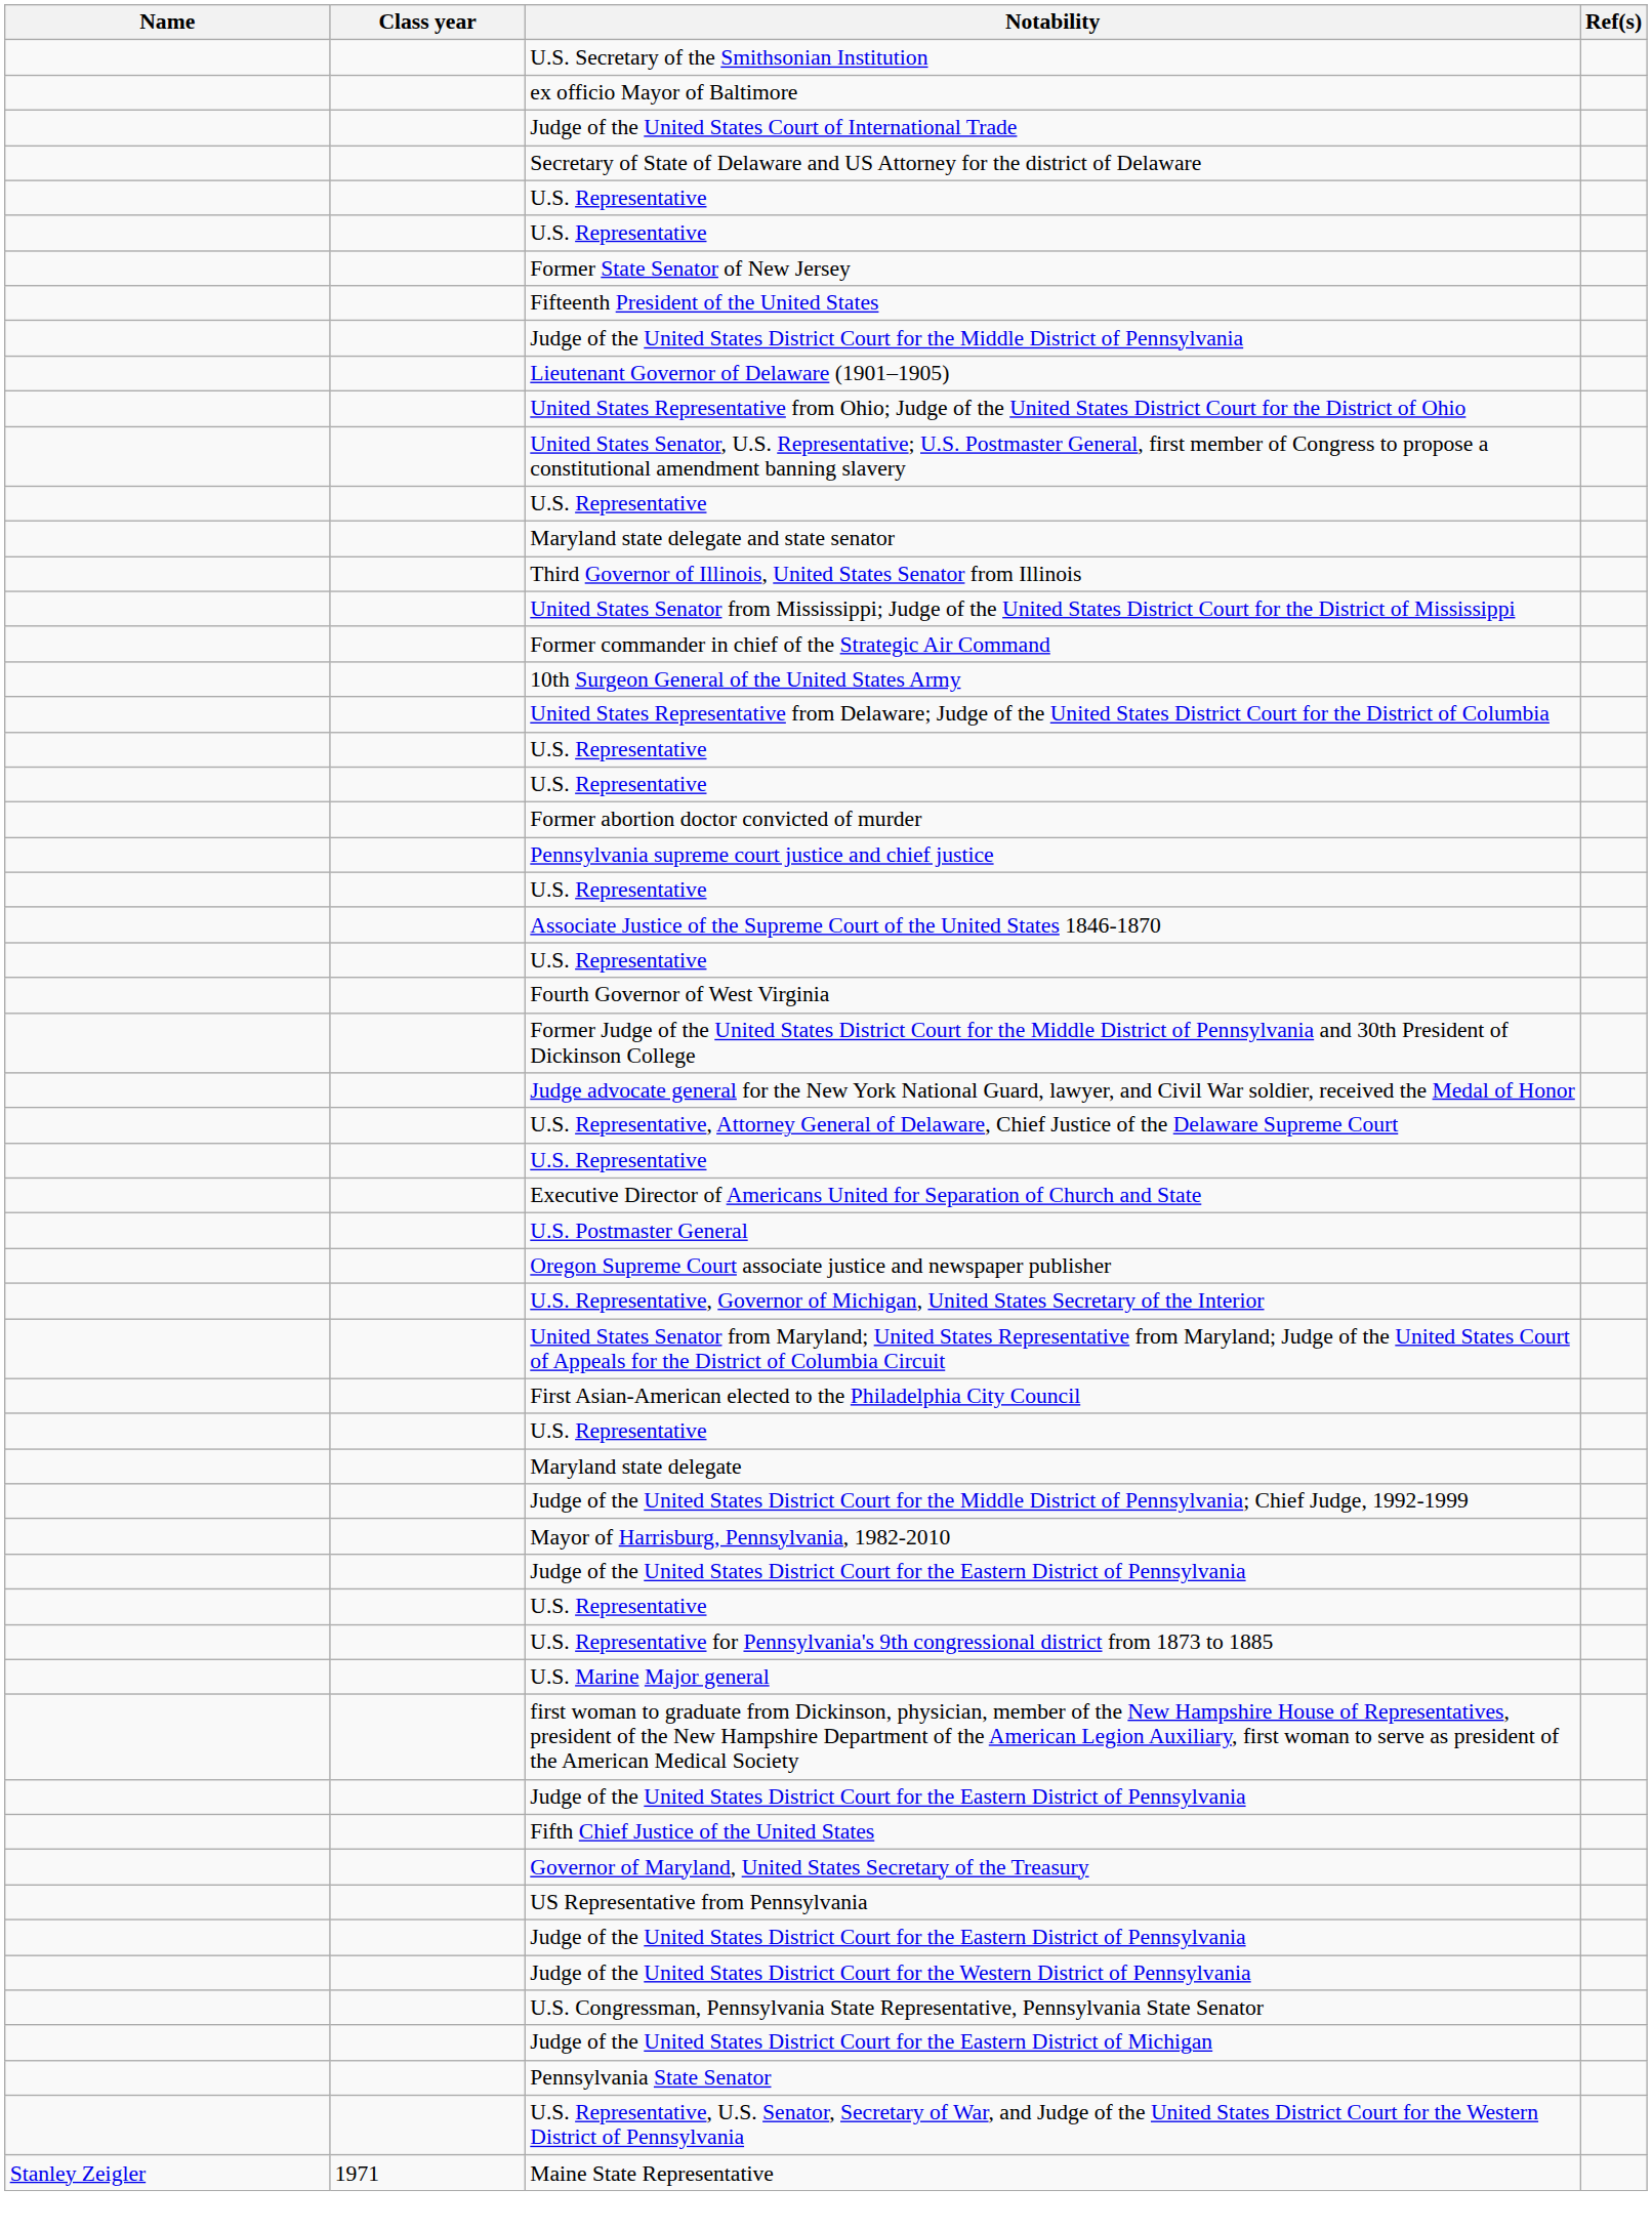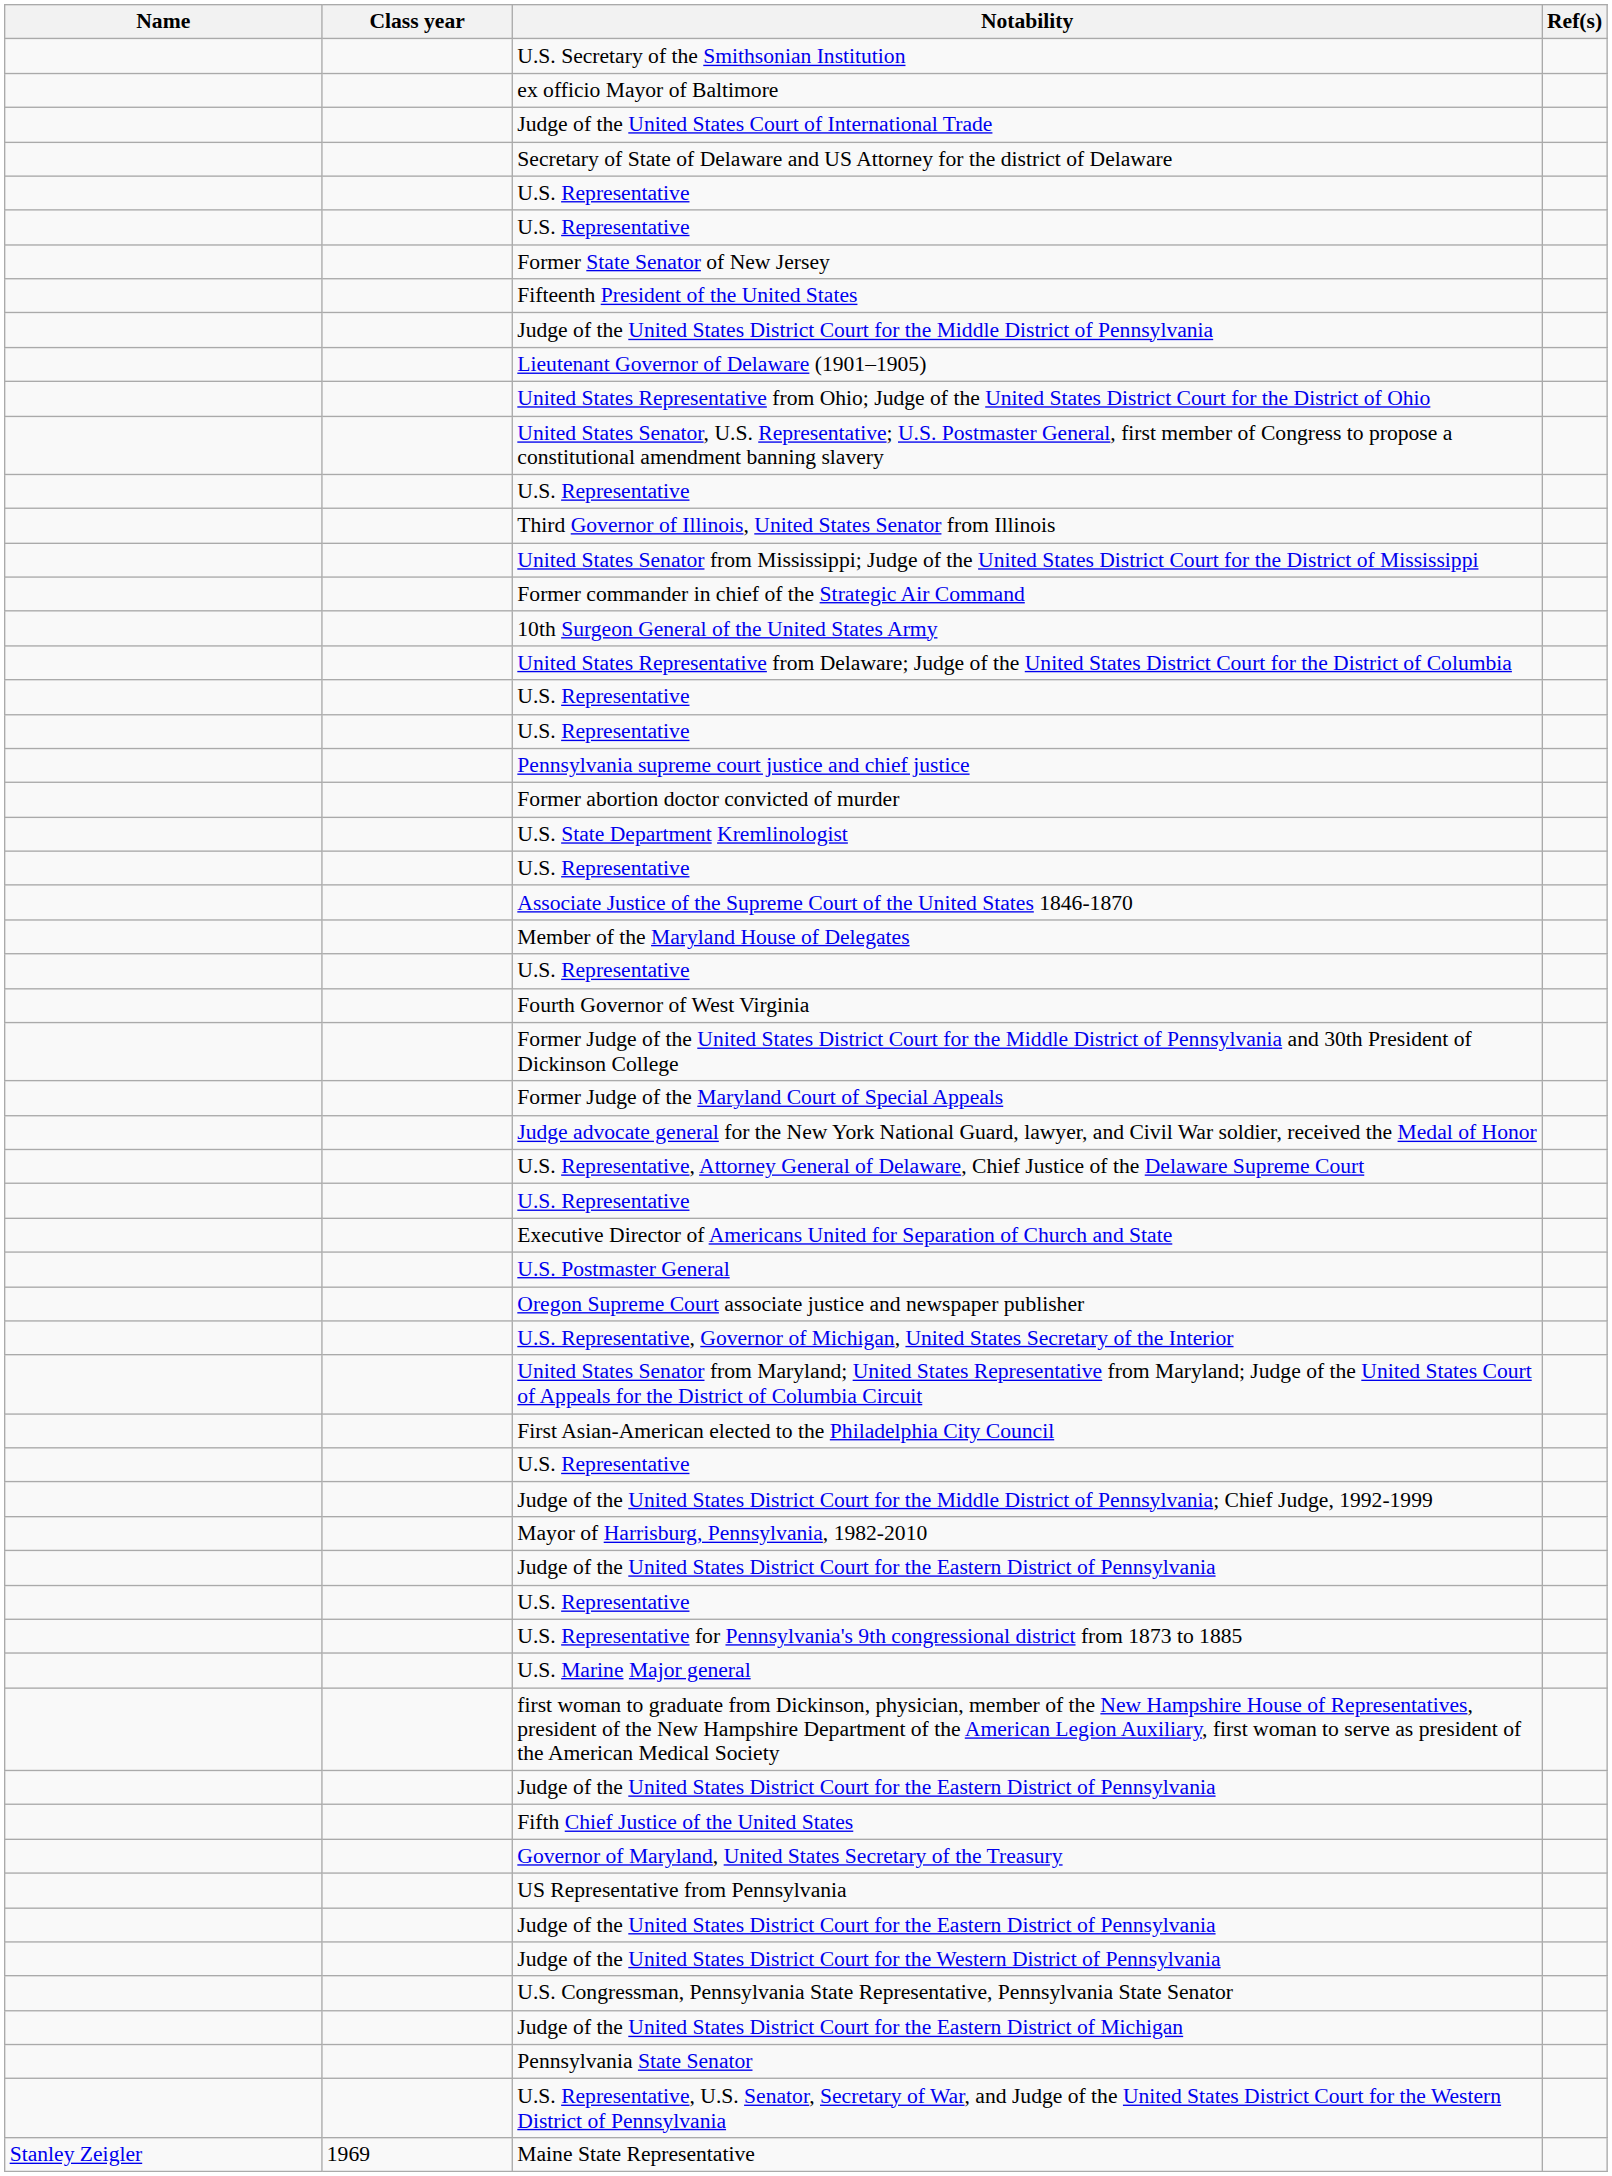- row: Maryland state delegate and state senator
rows swapped: Pennsylvania supreme court justice and chief justice <-> Former abortion doctor convicted of murder
+ row: U.S. State Department Kremlinologist
+ row: Member of the Maryland House of Delegates
+ row: Former Judge of the Maryland Court of Special Appeals
- row: Maryland state delegate
Maine State Representative | Class year: 1971 -> 1969
